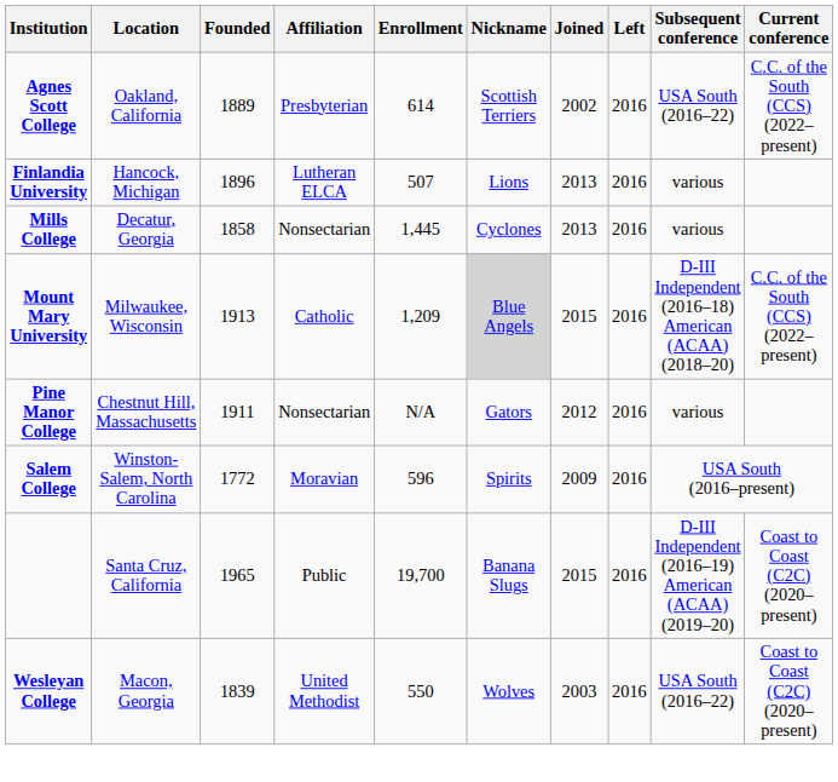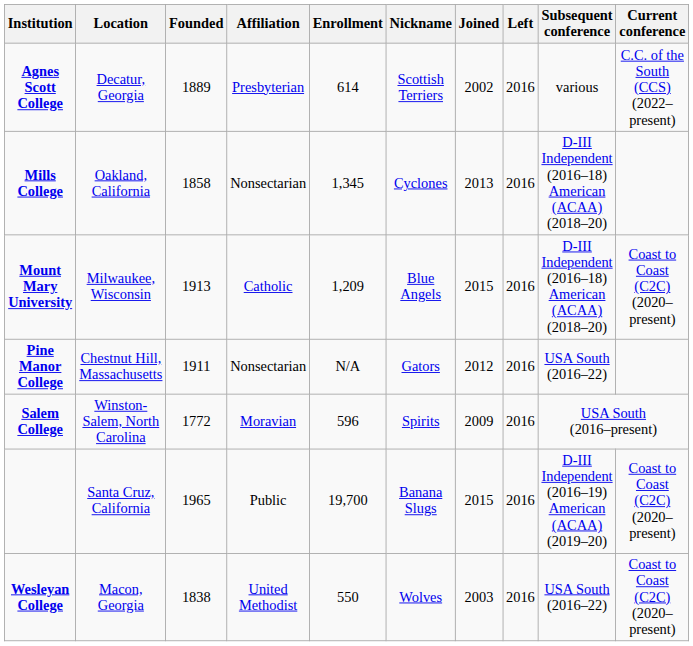Agnes Scott College | Location: Oakland, California -> Decatur, Georgia
Agnes Scott College | Subsequent conference: USA South (2016–22) -> various
- row: Finlandia University | Hancock, Michigan | 1896 | Lutheran ELCA | 507 | Lions | 2013 | 2016 | various
Mills College | Location: Decatur, Georgia -> Oakland, California
Mills College | Enrollment: 1,445 -> 1,345
Mills College | Subsequent conference: various -> D-III Independent (2016–18) American (ACAA) (2018–20)
Mount Mary University | Nickname: lightgrey background -> no background
Mount Mary University | Current conference: C.C. of the South (CCS) (2022–present) -> Coast to Coast (C2C) (2020–present)
Pine Manor College | Subsequent conference: various -> USA South (2016–22)
Wesleyan College | Founded: 1839 -> 1838
